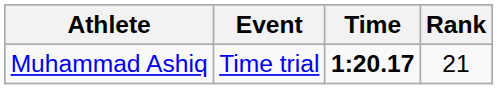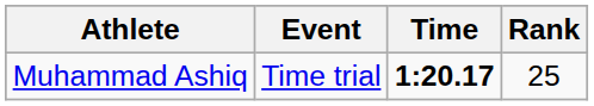Muhammad Ashiq | Rank: 21 -> 25
